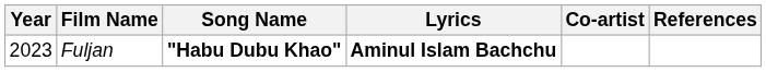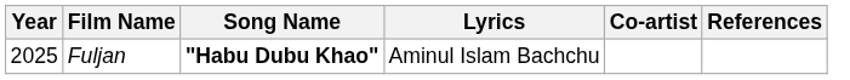Fuljan | Year: 2023 -> 2025
Fuljan | Lyrics: bold -> normal
